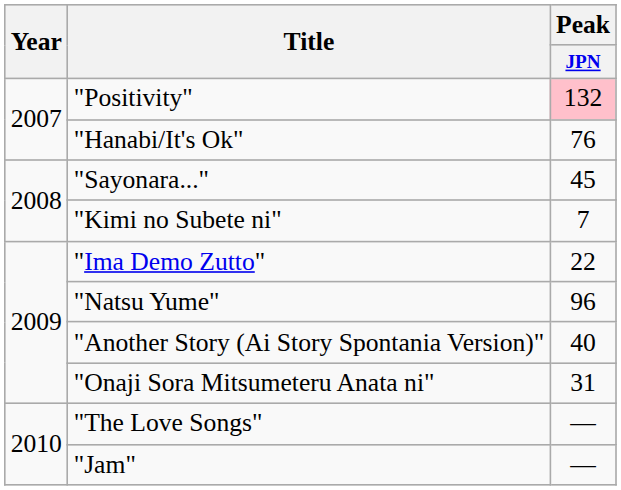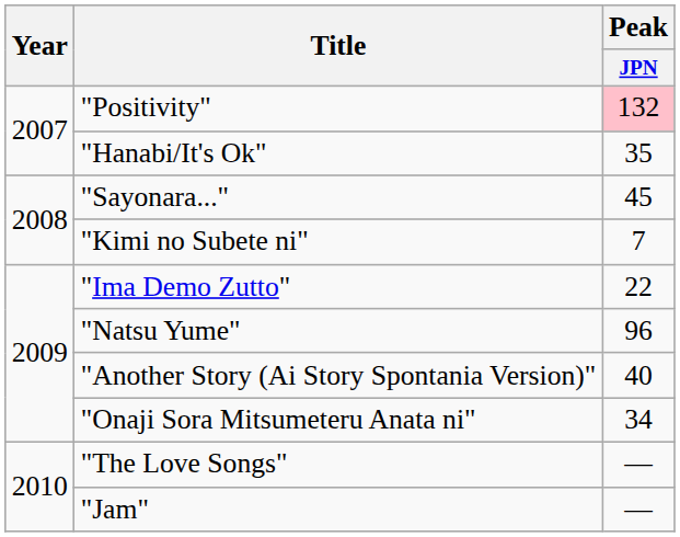"Hanabi/It's Ok" | Peak / JPN: 76 -> 35
"Onaji Sora Mitsumeteru Anata ni" | Peak / JPN: 31 -> 34
